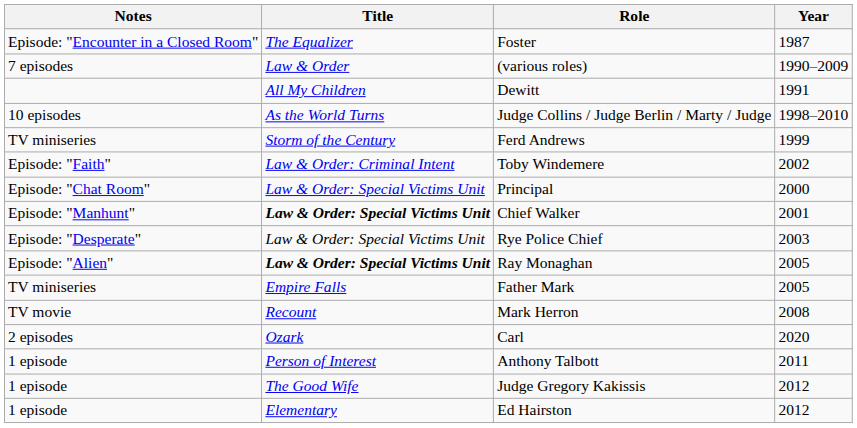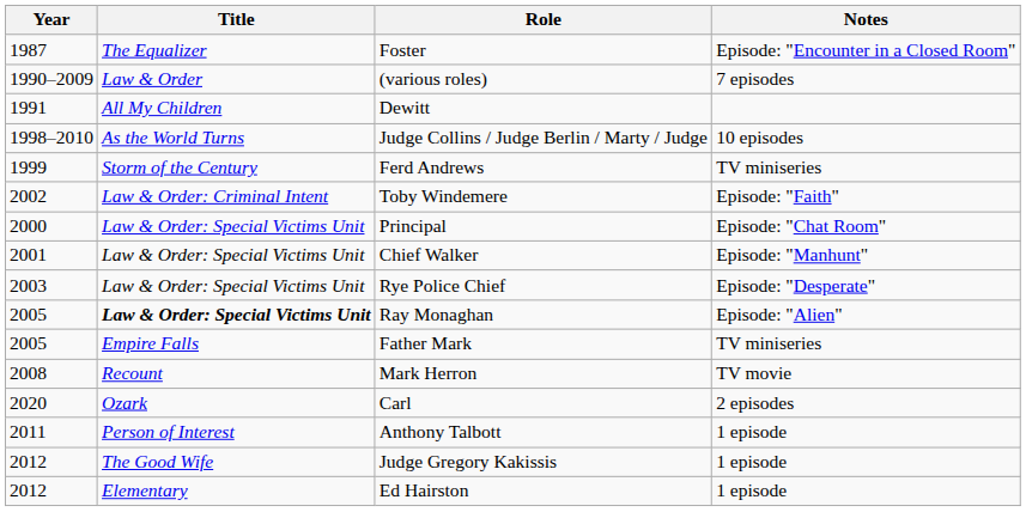columns swapped: Year <-> Notes
Chief Walker | Title: bold -> normal
